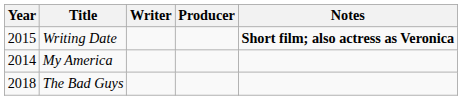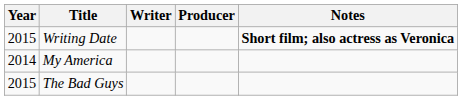The Bad Guys | Year: 2018 -> 2015
